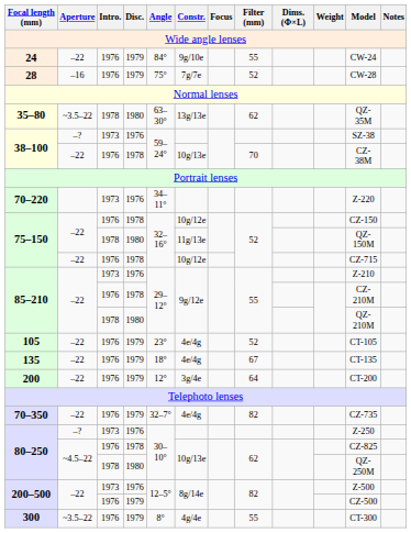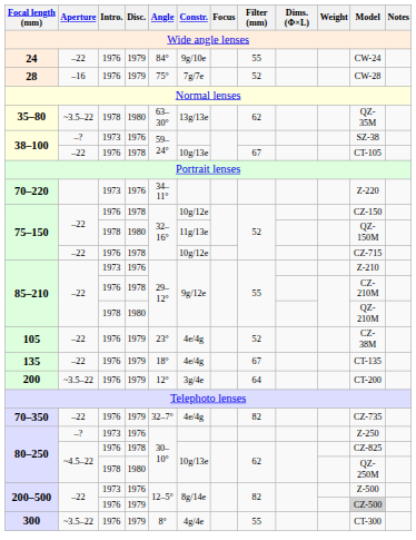38–100 / 1978 | Filter (mm): 70 -> 67
38–100 / 1978 | Model: CZ-38M -> CT-105
105 | Model: CT-105 -> CZ-38M
200 | Aperture: –22 -> ~3.5–22
200–500 / 1979 | Model: no background -> lightgrey background
